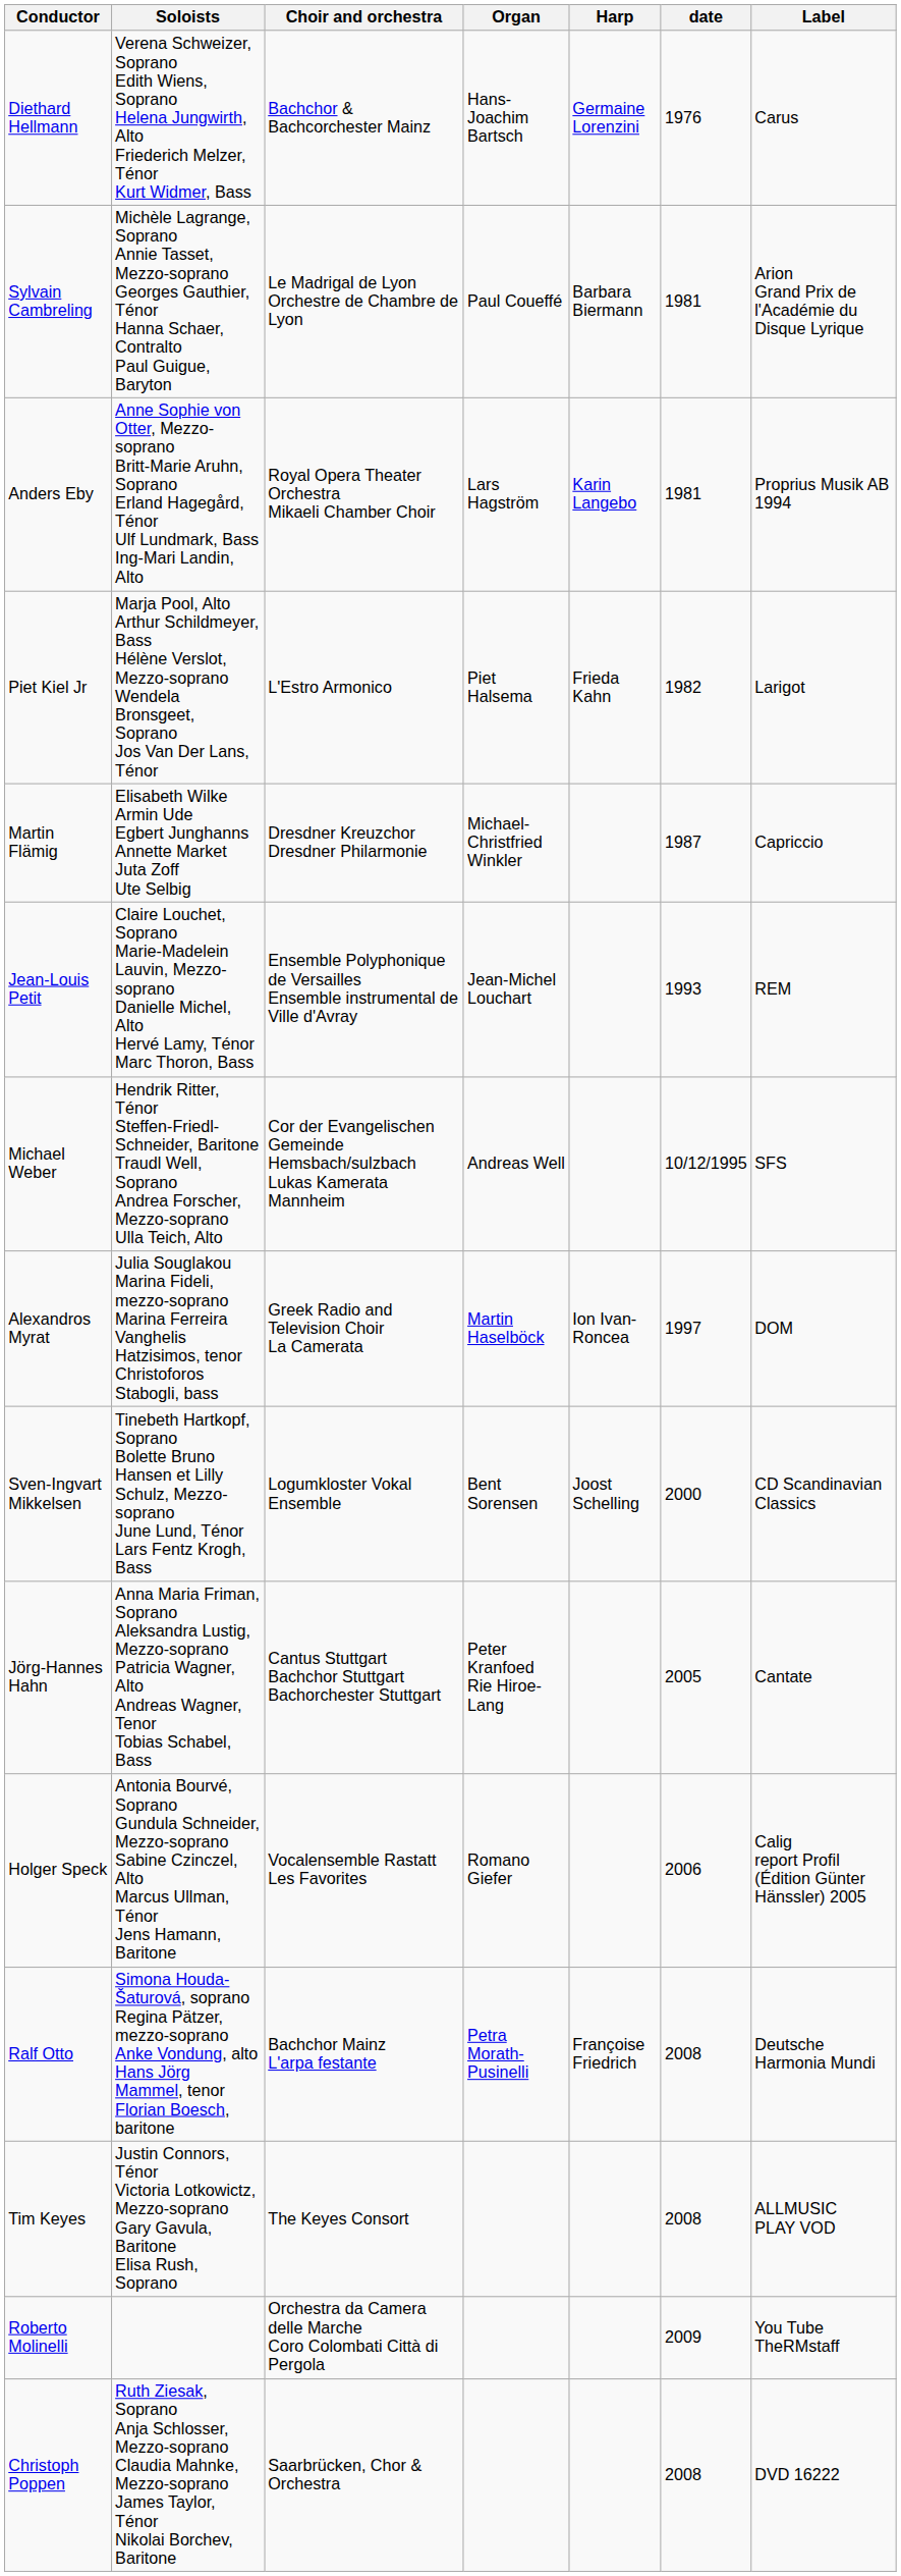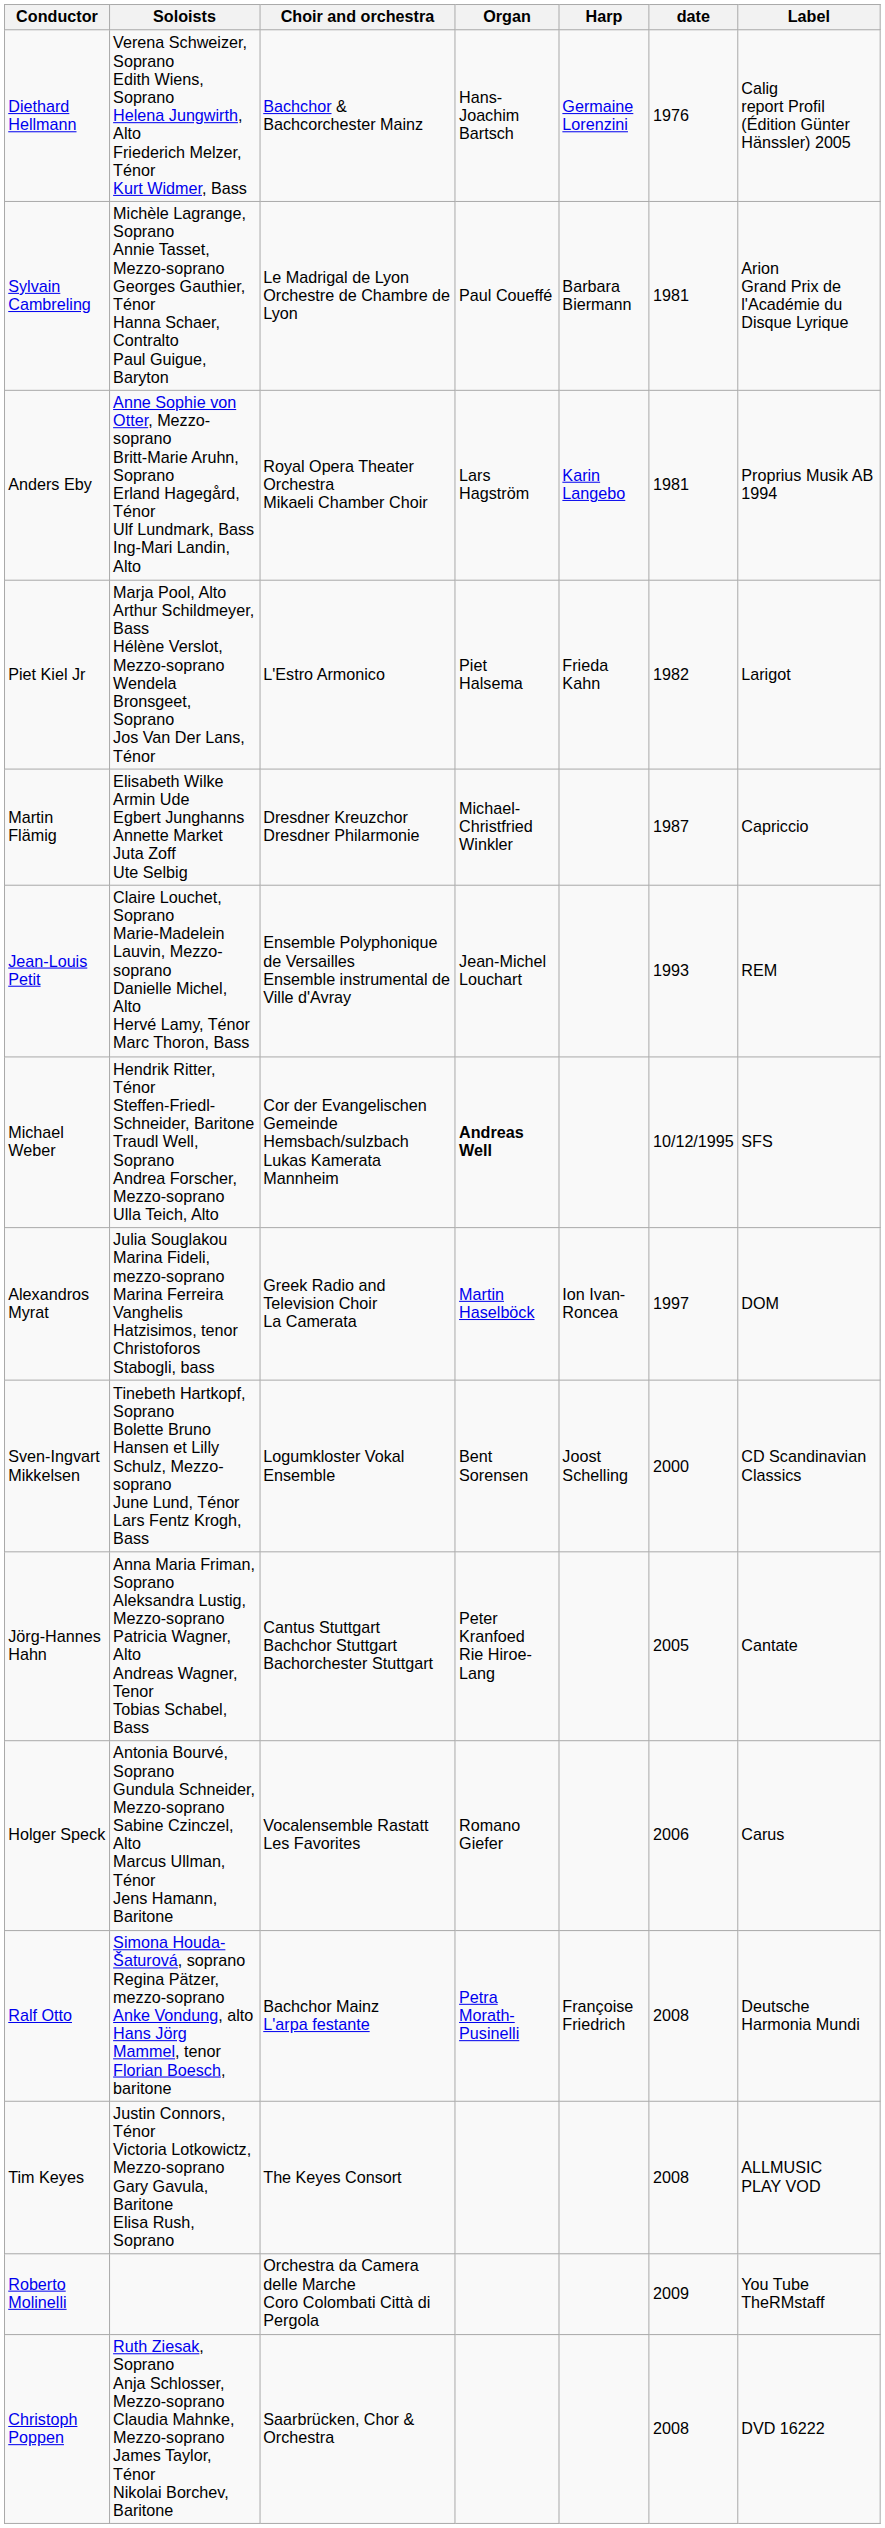Diethard Hellmann | Label: Carus -> Calig report Profil (Édition Günter Hänssler) 2005
Michael Weber | Organ: normal -> bold
Holger Speck | Label: Calig report Profil (Édition Günter Hänssler) 2005 -> Carus
